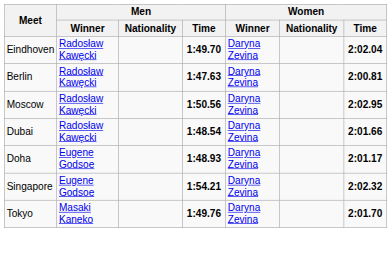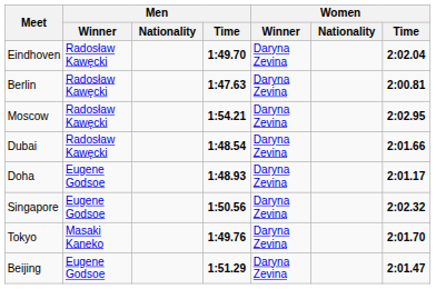Moscow | Men / Time: 1:50.56 -> 1:54.21
Singapore | Men / Time: 1:54.21 -> 1:50.56
+ row: Beijing | Eugene Godsoe | 1:51.29 | Daryna Zevina | 2:01.47
